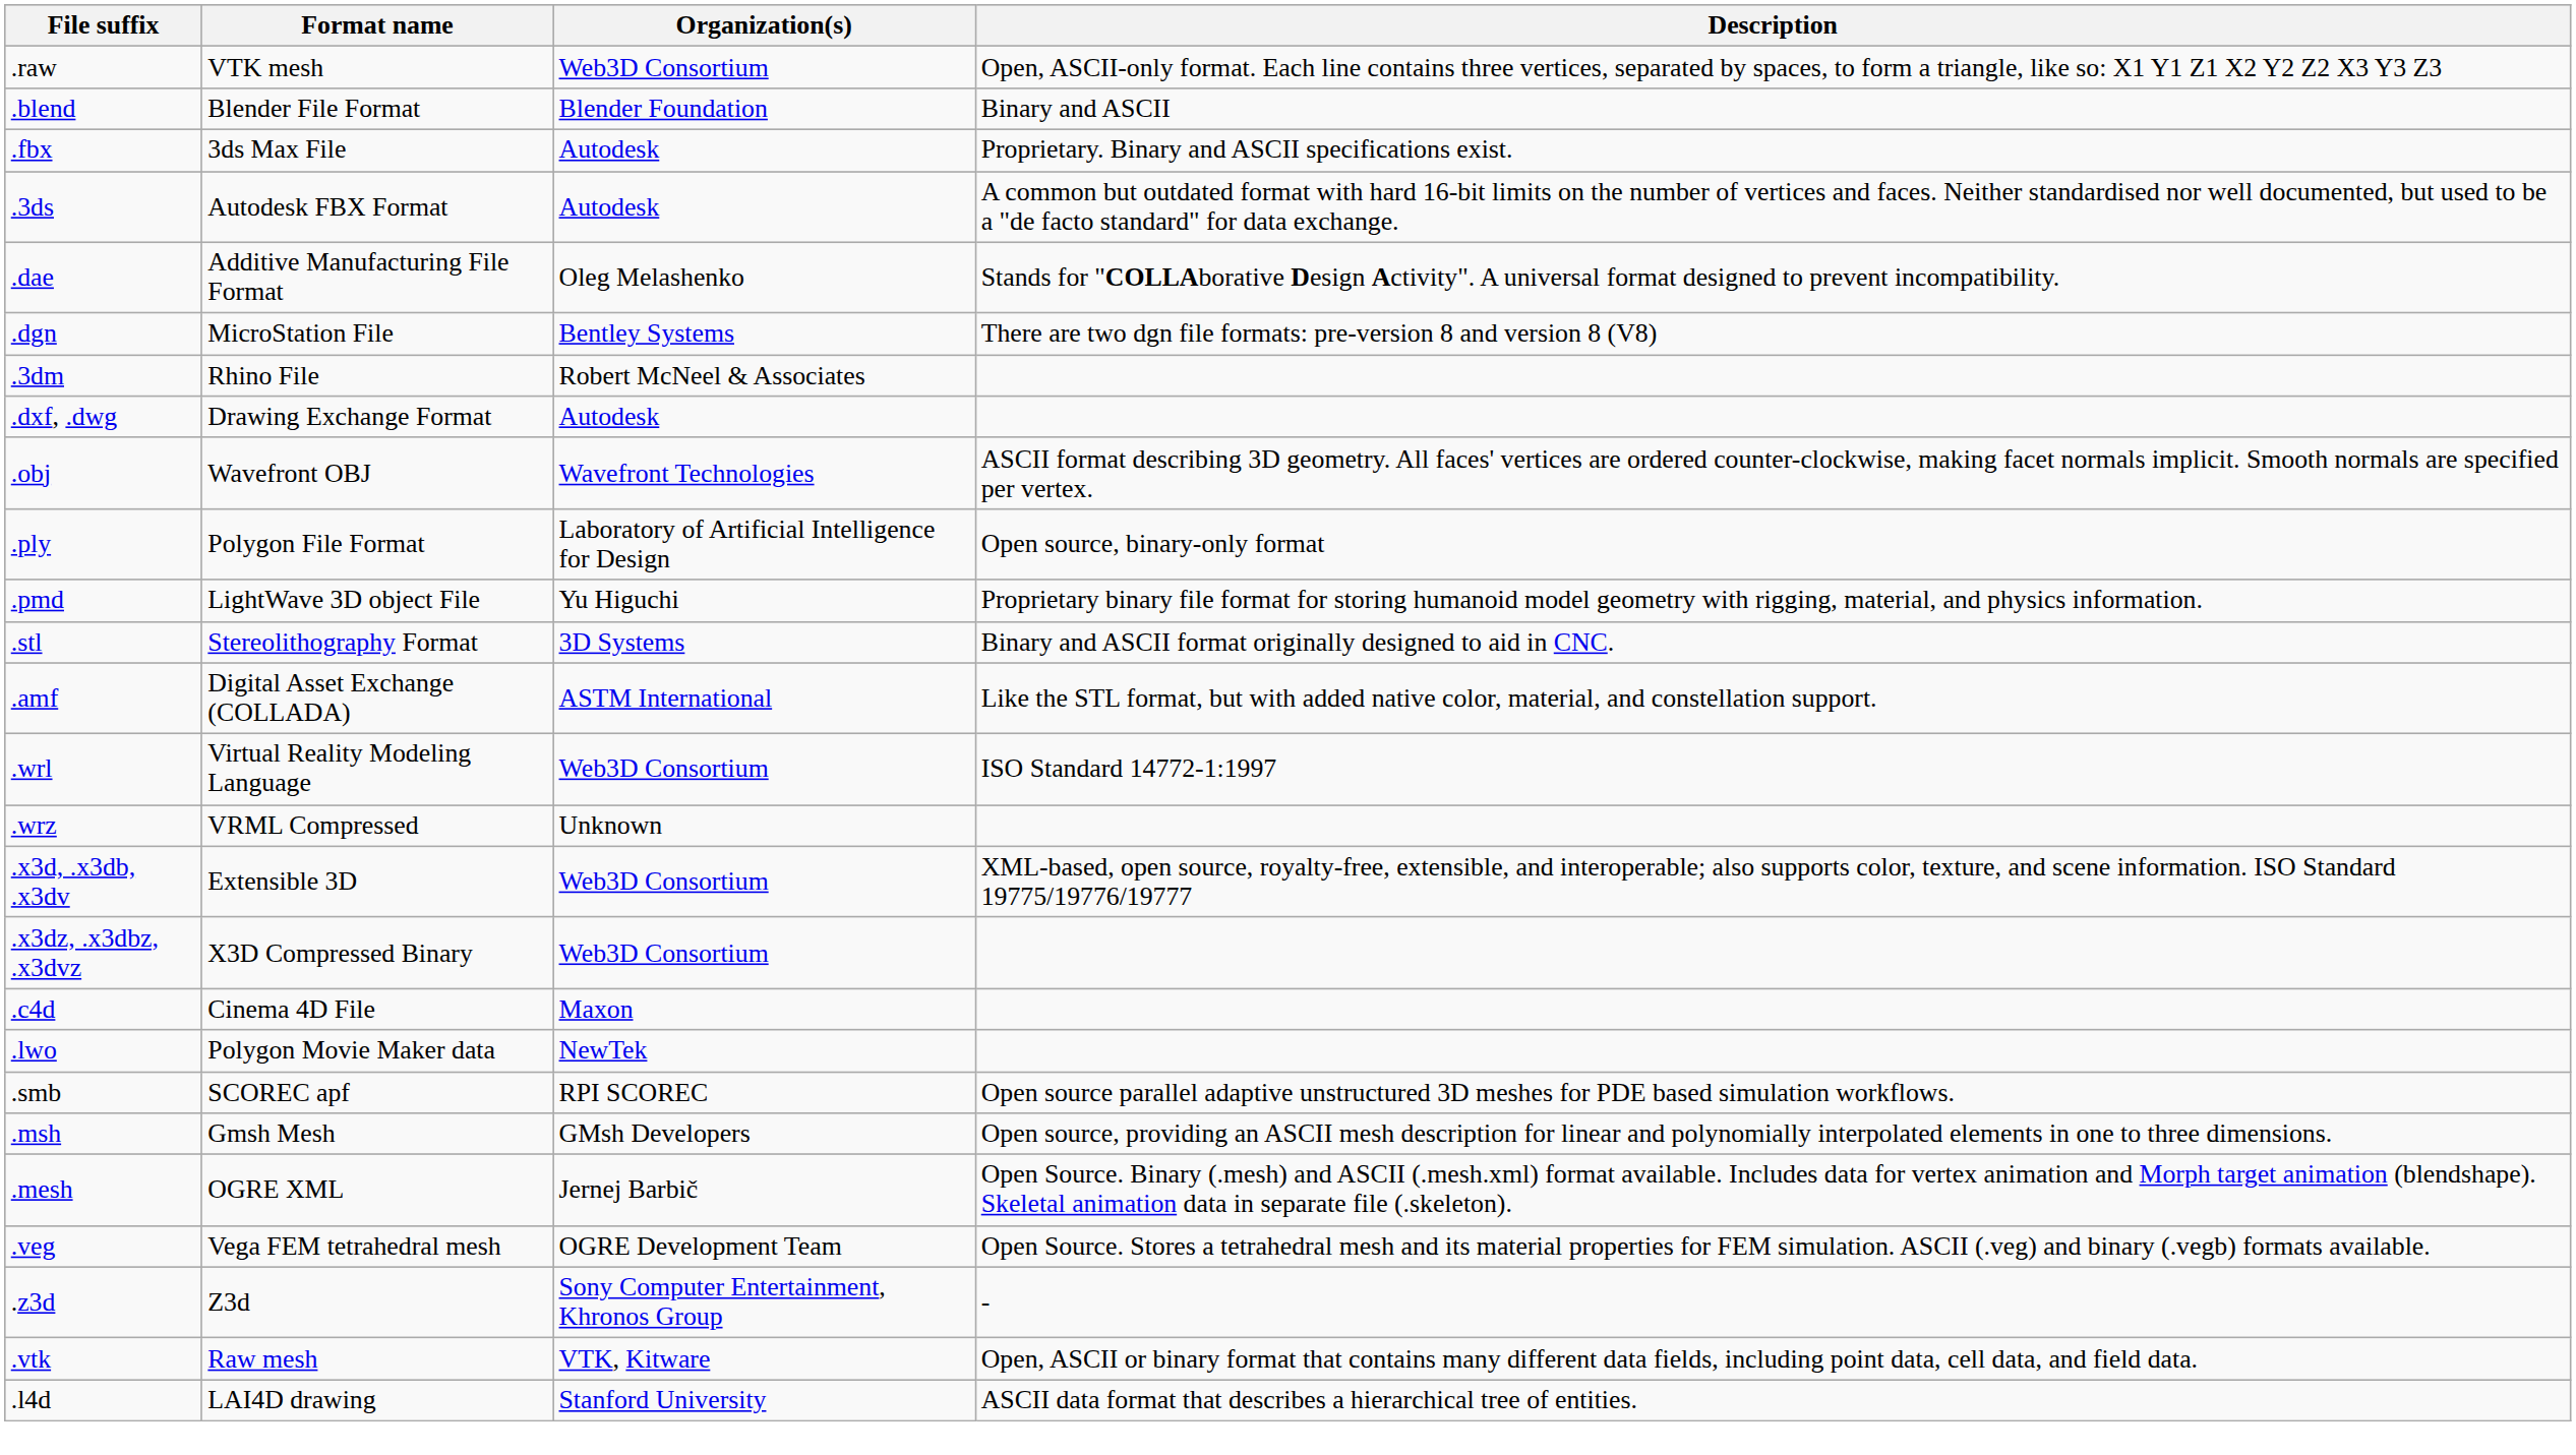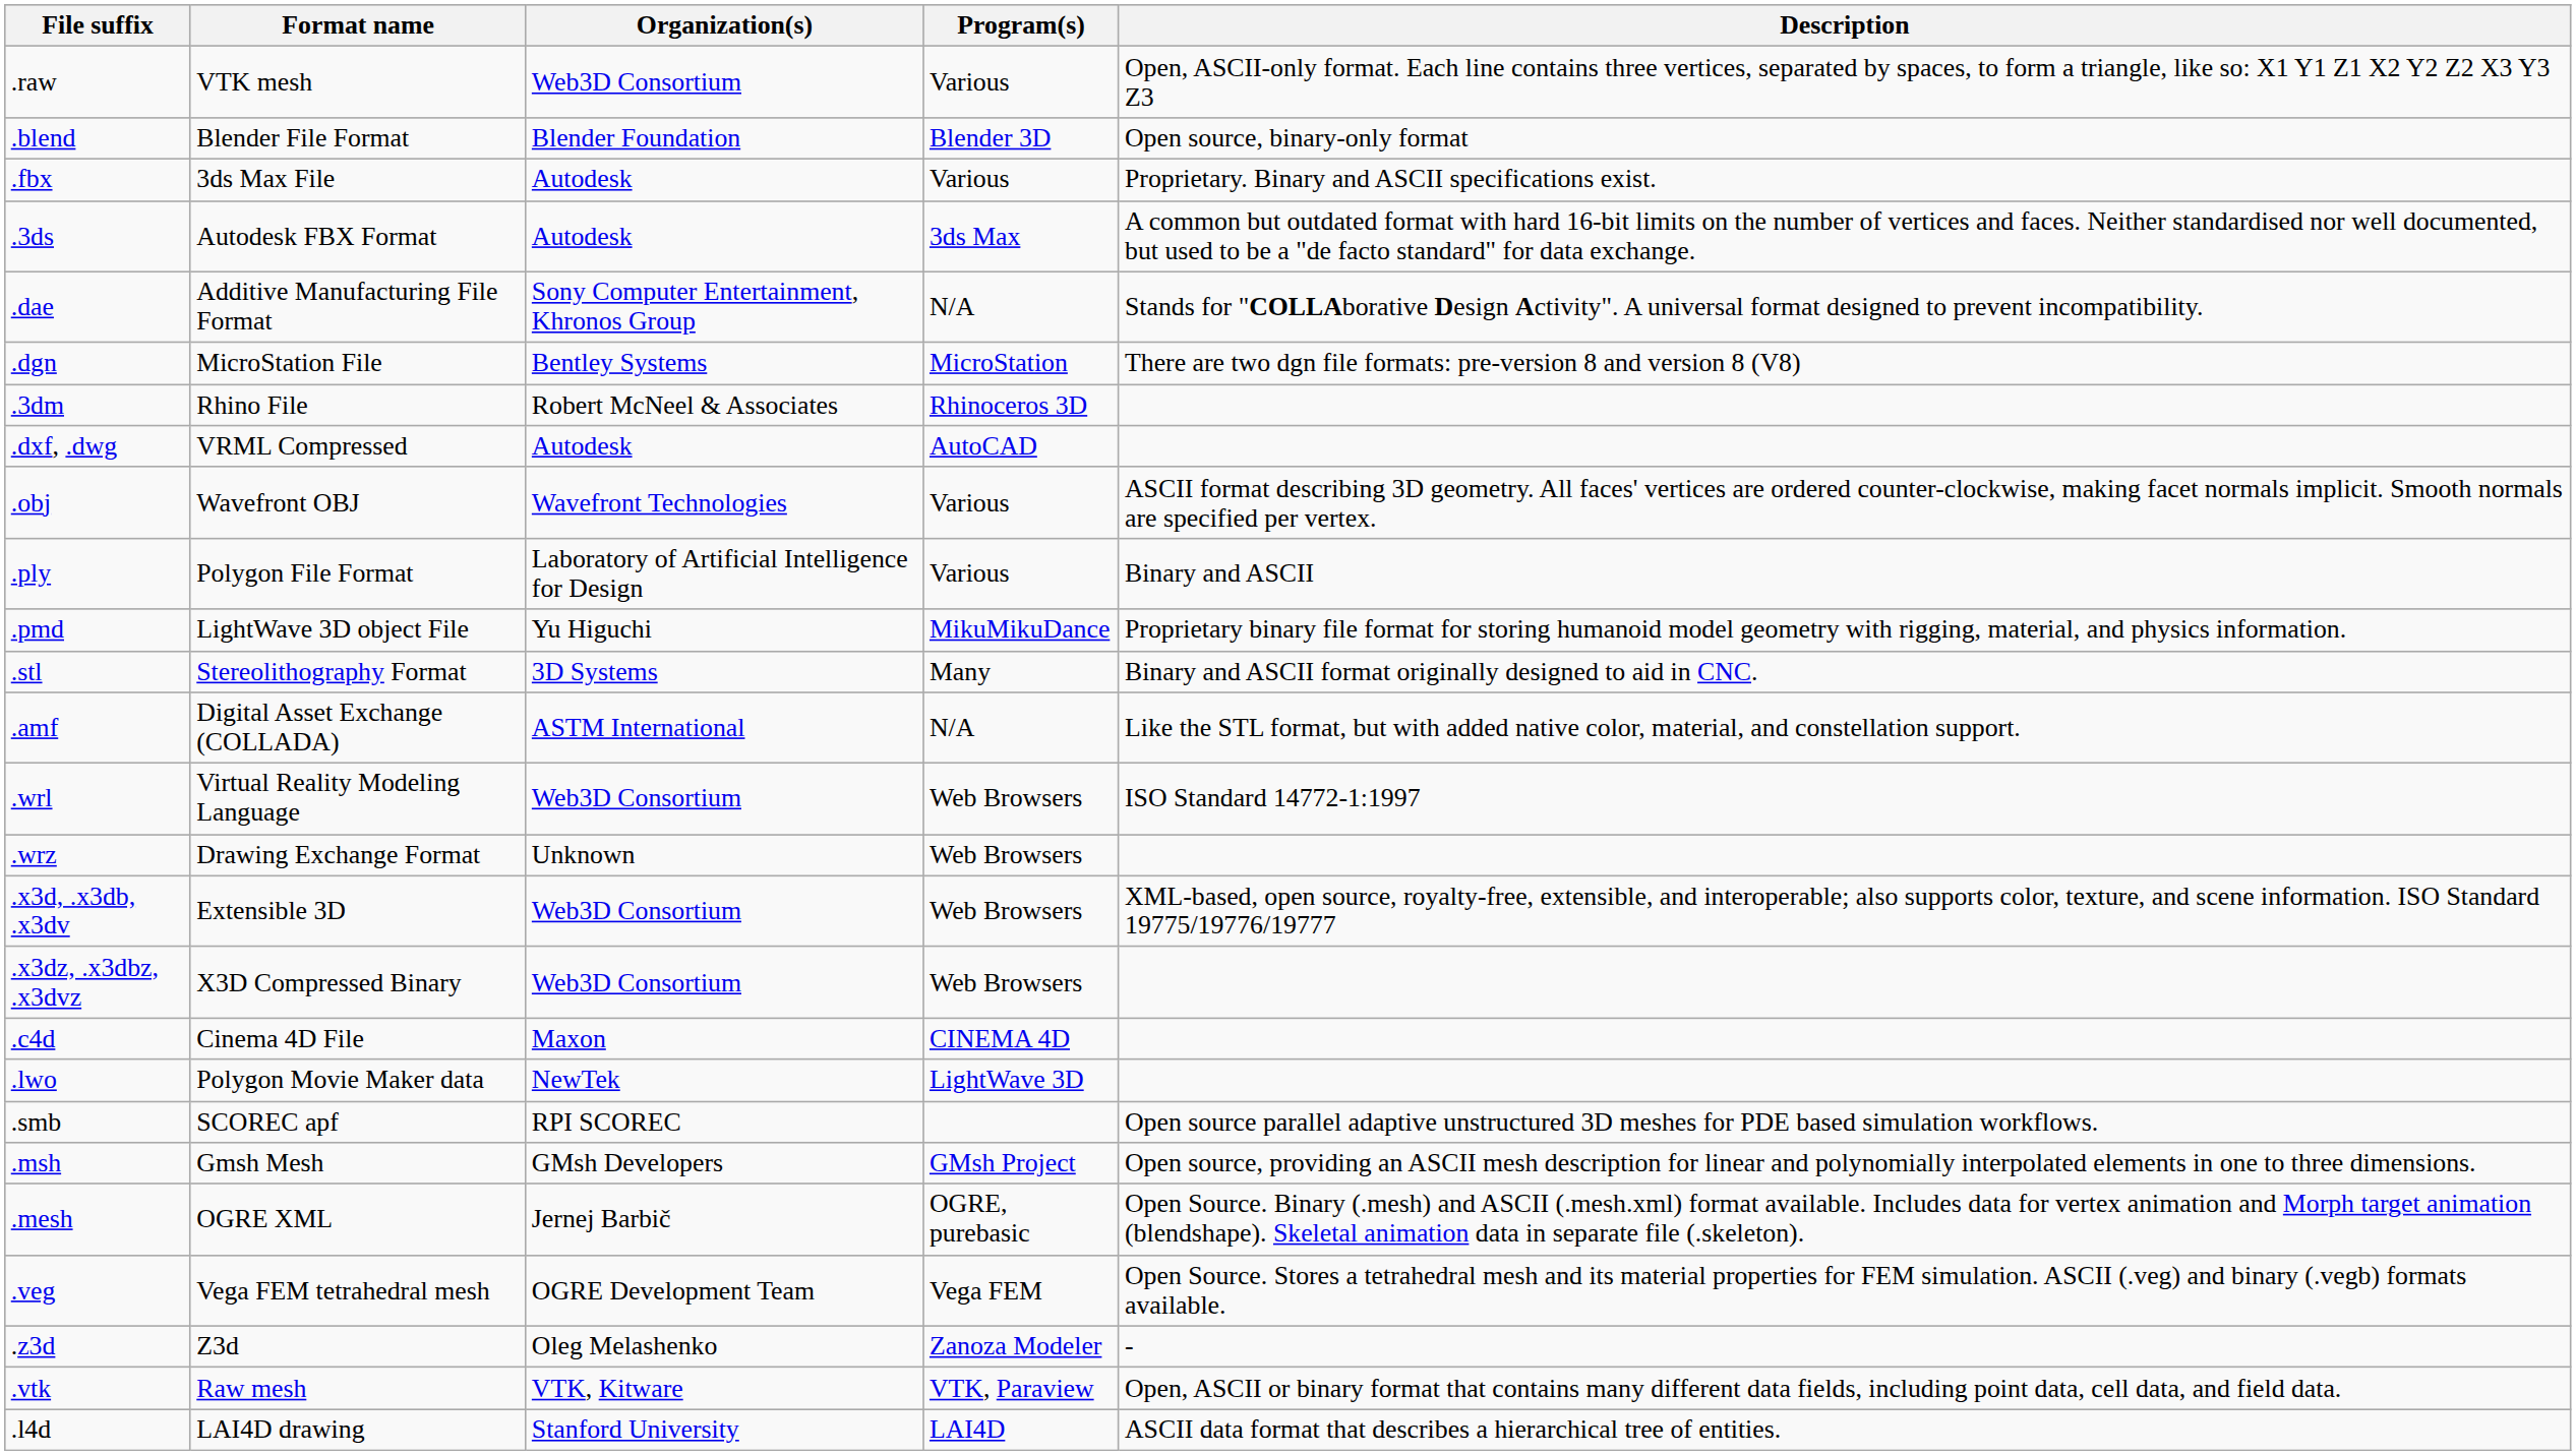+ column: Program(s) | Various | Blender 3D | Various | 3ds Max | N/A | MicroStation | Rhinoceros 3D | AutoCAD | Various | Various | MikuMikuDance | Many | N/A | Web Browsers | Web Browsers | Web Browsers | Web Browsers | CINEMA 4D | LightWave 3D | GMsh Project | OGRE, purebasic | Vega FEM | Zanoza Modeler | VTK, Paraview | LAI4D
.blend | Description: Binary and ASCII -> Open source, binary-only format
.dae | Organization(s): Oleg Melashenko -> Sony Computer Entertainment, Khronos Group
.dxf, .dwg | Format name: Drawing Exchange Format -> VRML Compressed
.ply | Description: Open source, binary-only format -> Binary and ASCII
.wrz | Format name: VRML Compressed -> Drawing Exchange Format
.z3d | Organization(s): Sony Computer Entertainment, Khronos Group -> Oleg Melashenko
